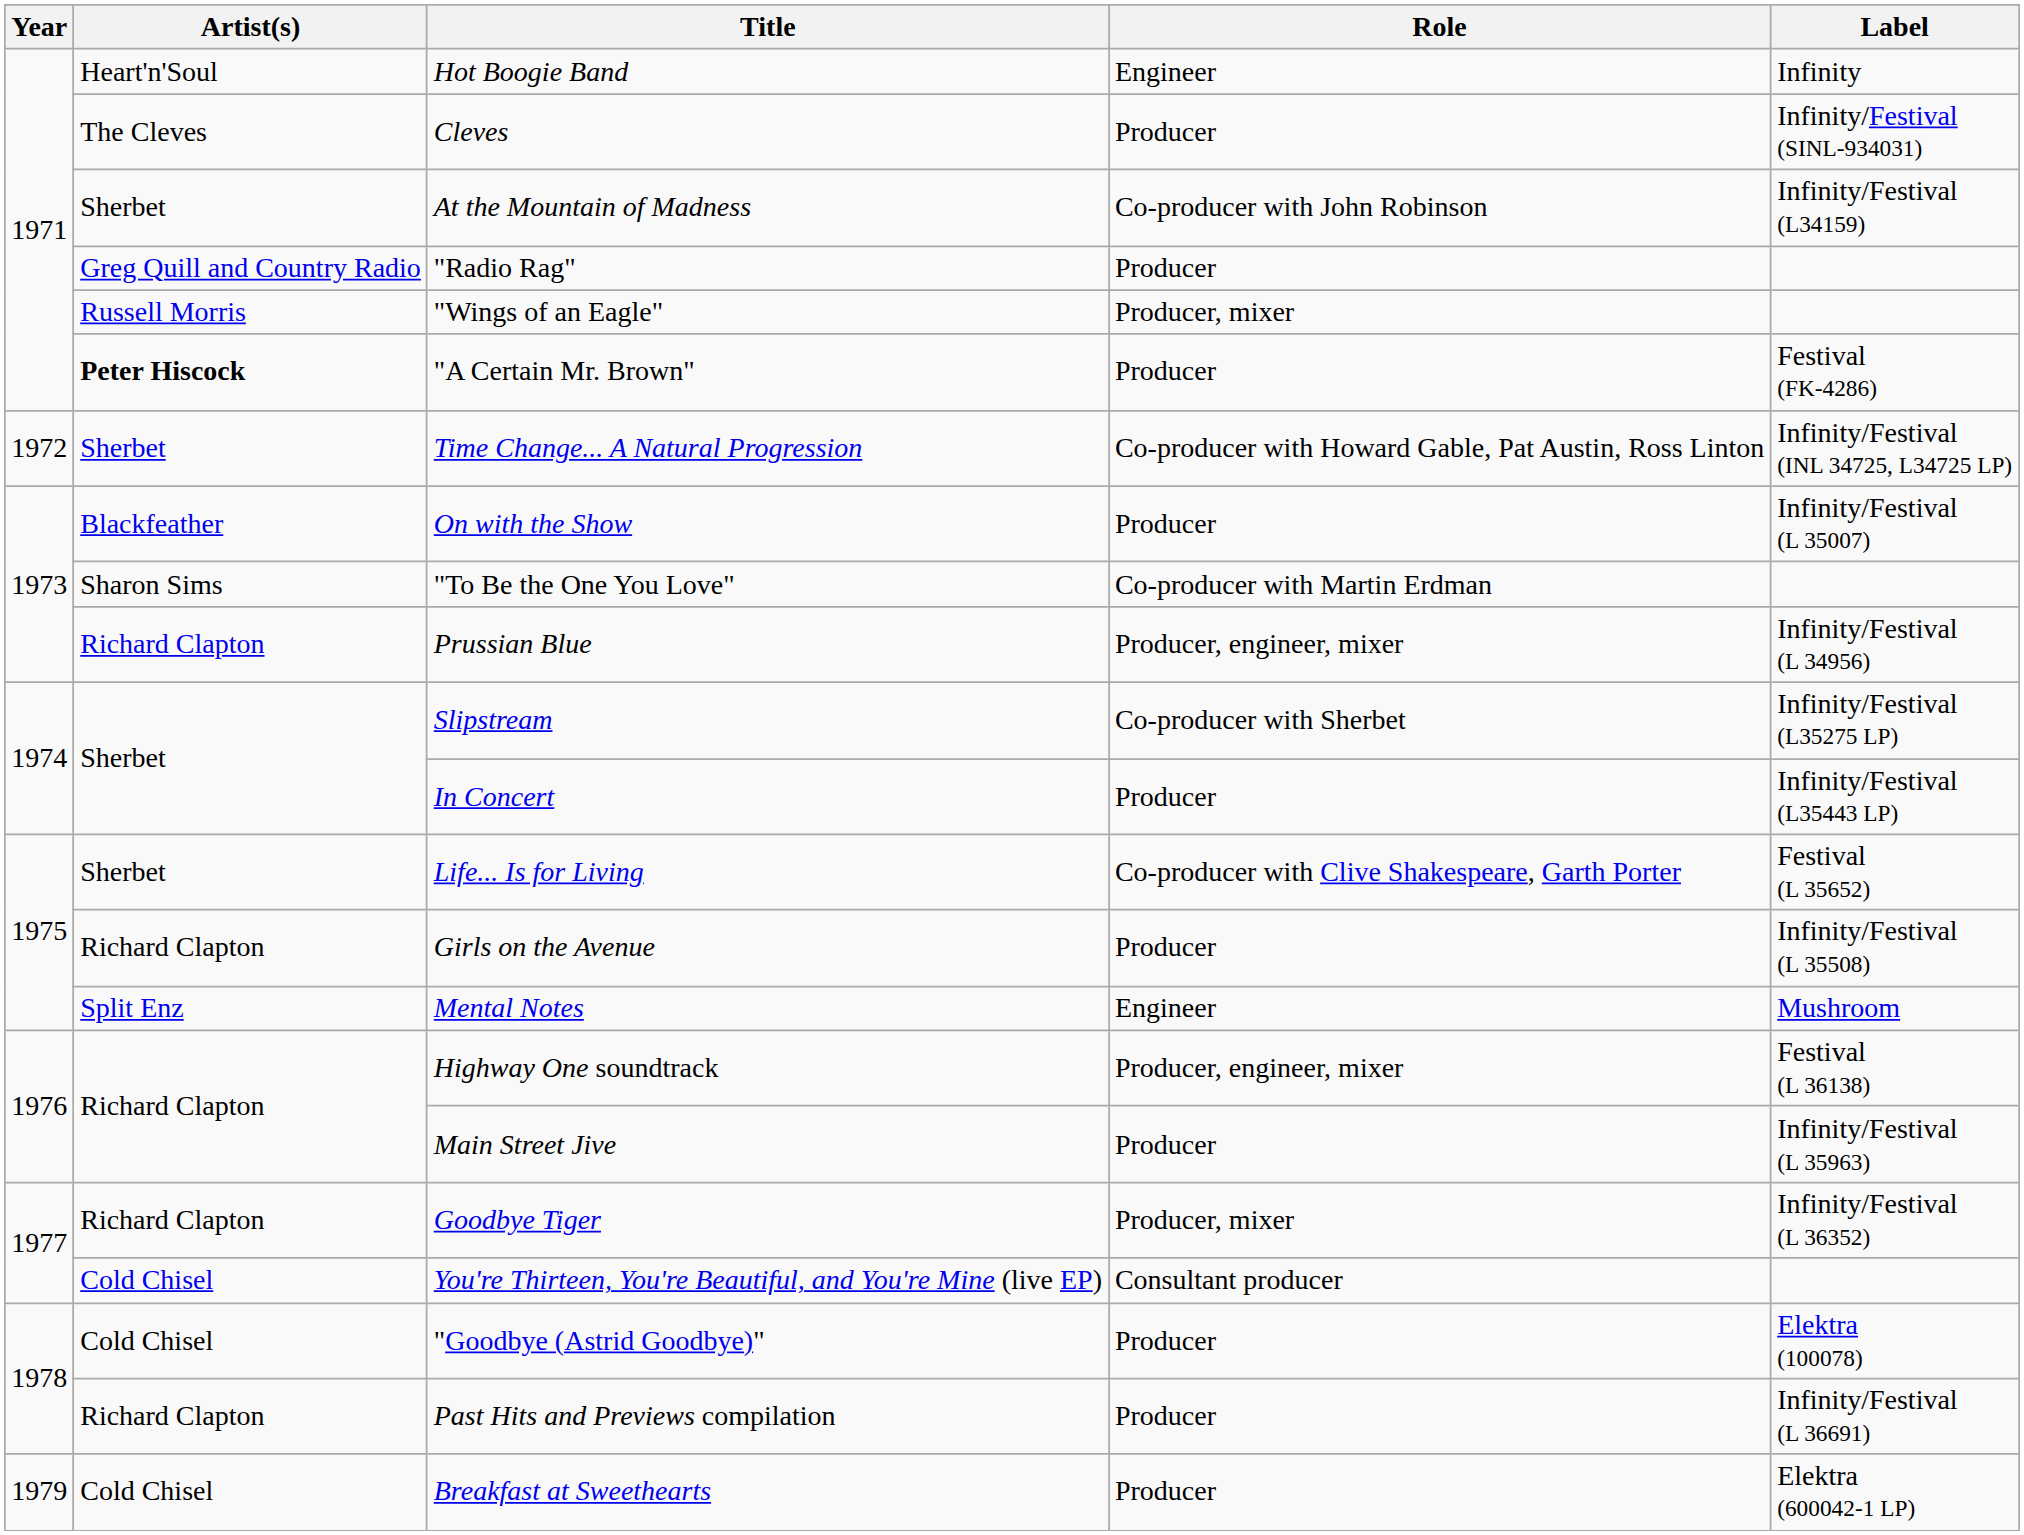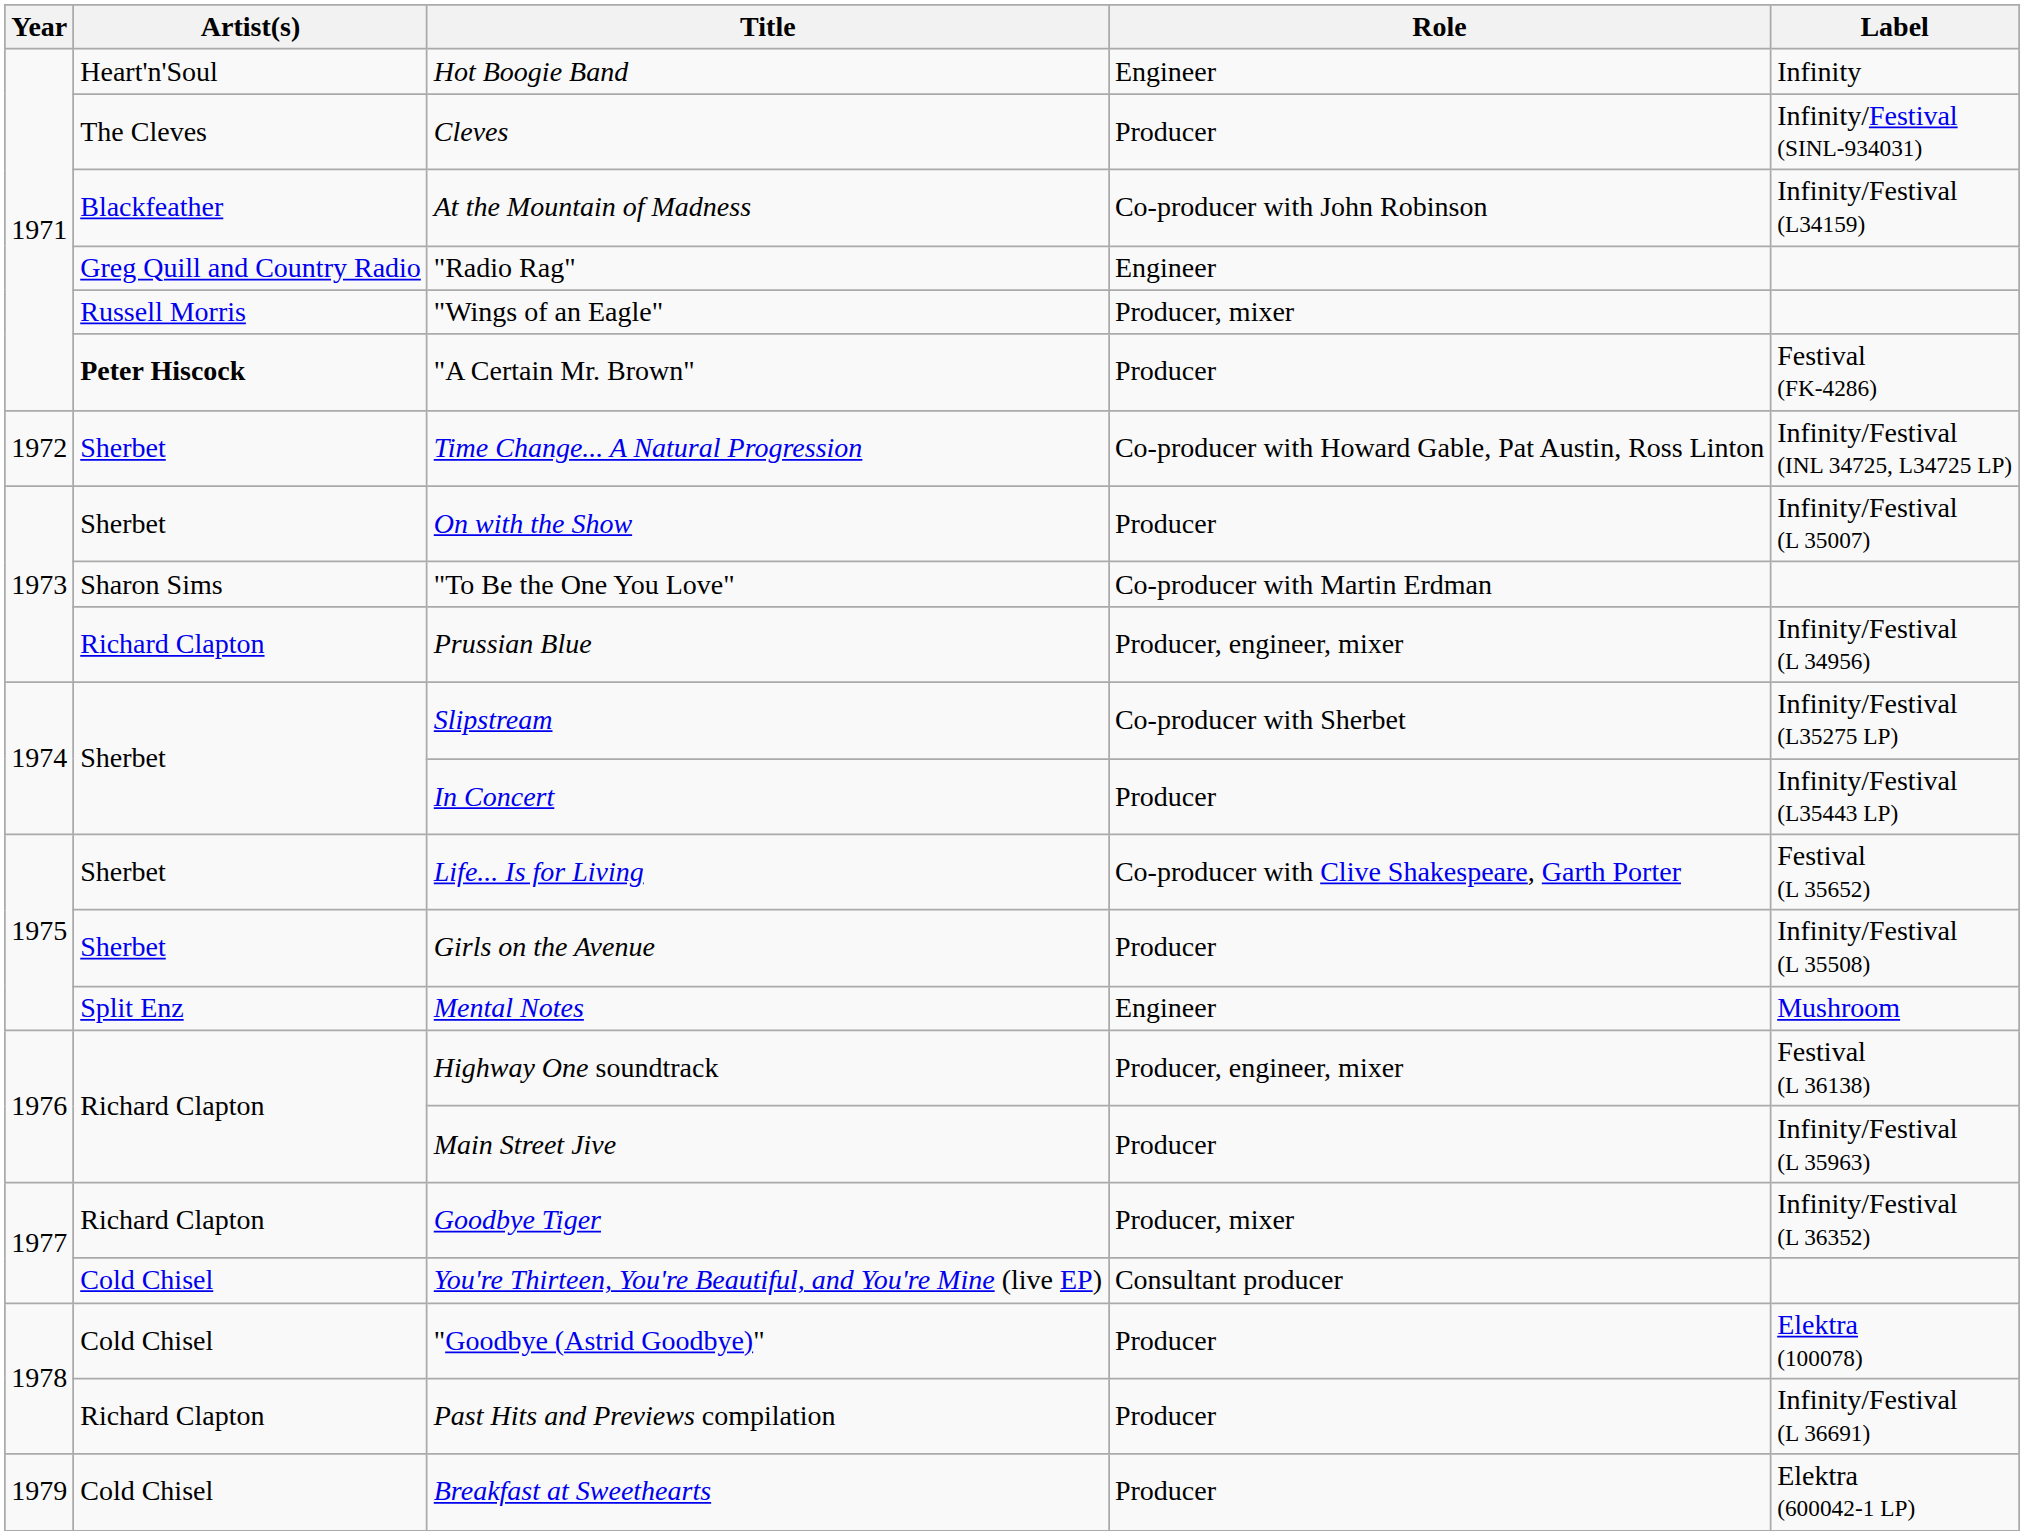At the Mountain of Madness | Artist(s): Sherbet -> Blackfeather
"Radio Rag" | Role: Producer -> Engineer
On with the Show | Artist(s): Blackfeather -> Sherbet
Girls on the Avenue | Artist(s): Richard Clapton -> Sherbet
